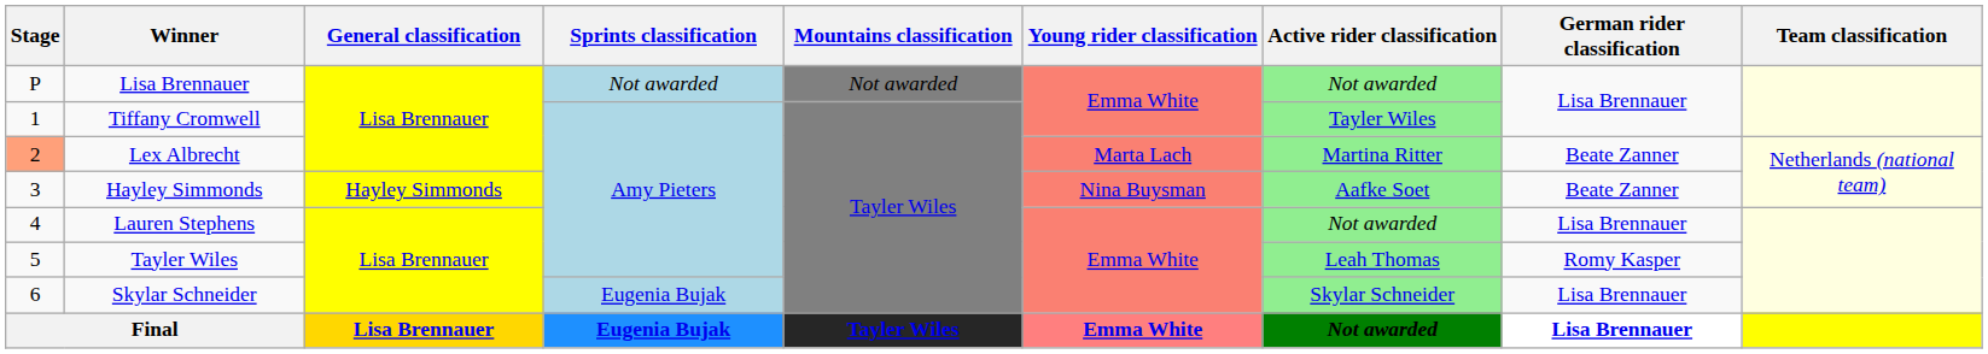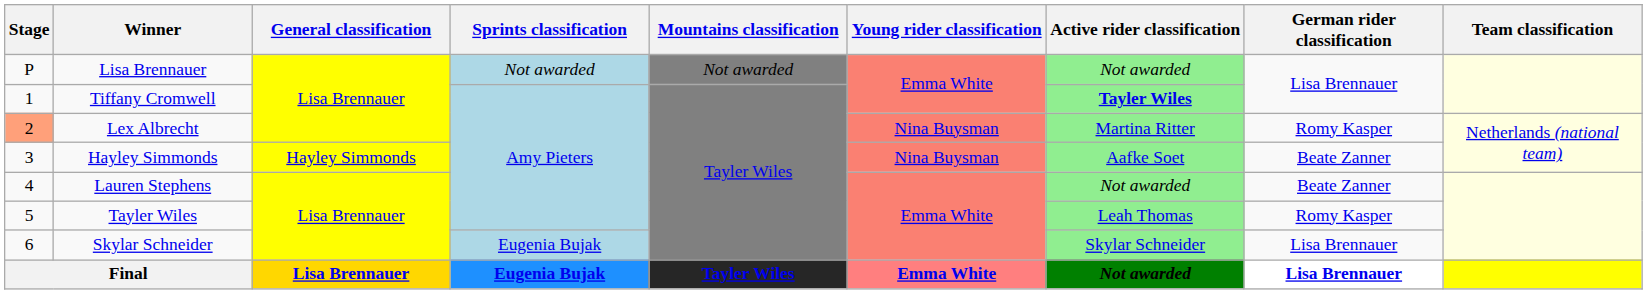Tiffany Cromwell | Active rider classification: normal -> bold
Lex Albrecht | Young rider classification: Marta Lach -> Nina Buysman
Lex Albrecht | German rider classification: Beate Zanner -> Romy Kasper
Lauren Stephens | German rider classification: Lisa Brennauer -> Beate Zanner
